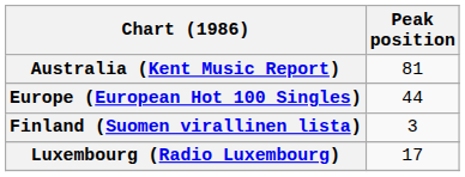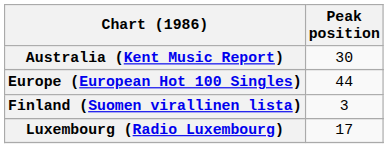Australia (Kent Music Report) | Peak position: 81 -> 30
